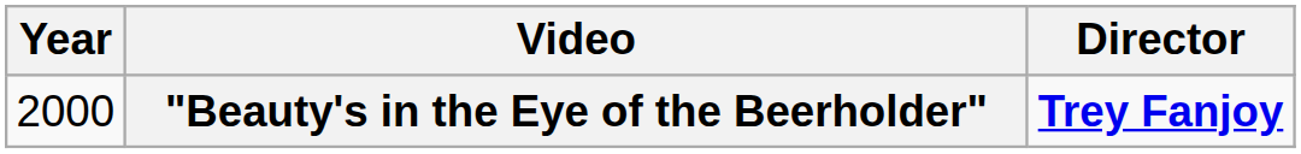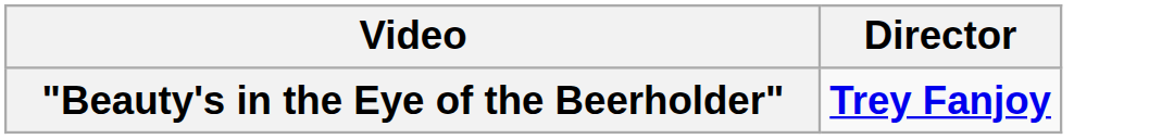- column: Year | 2000
